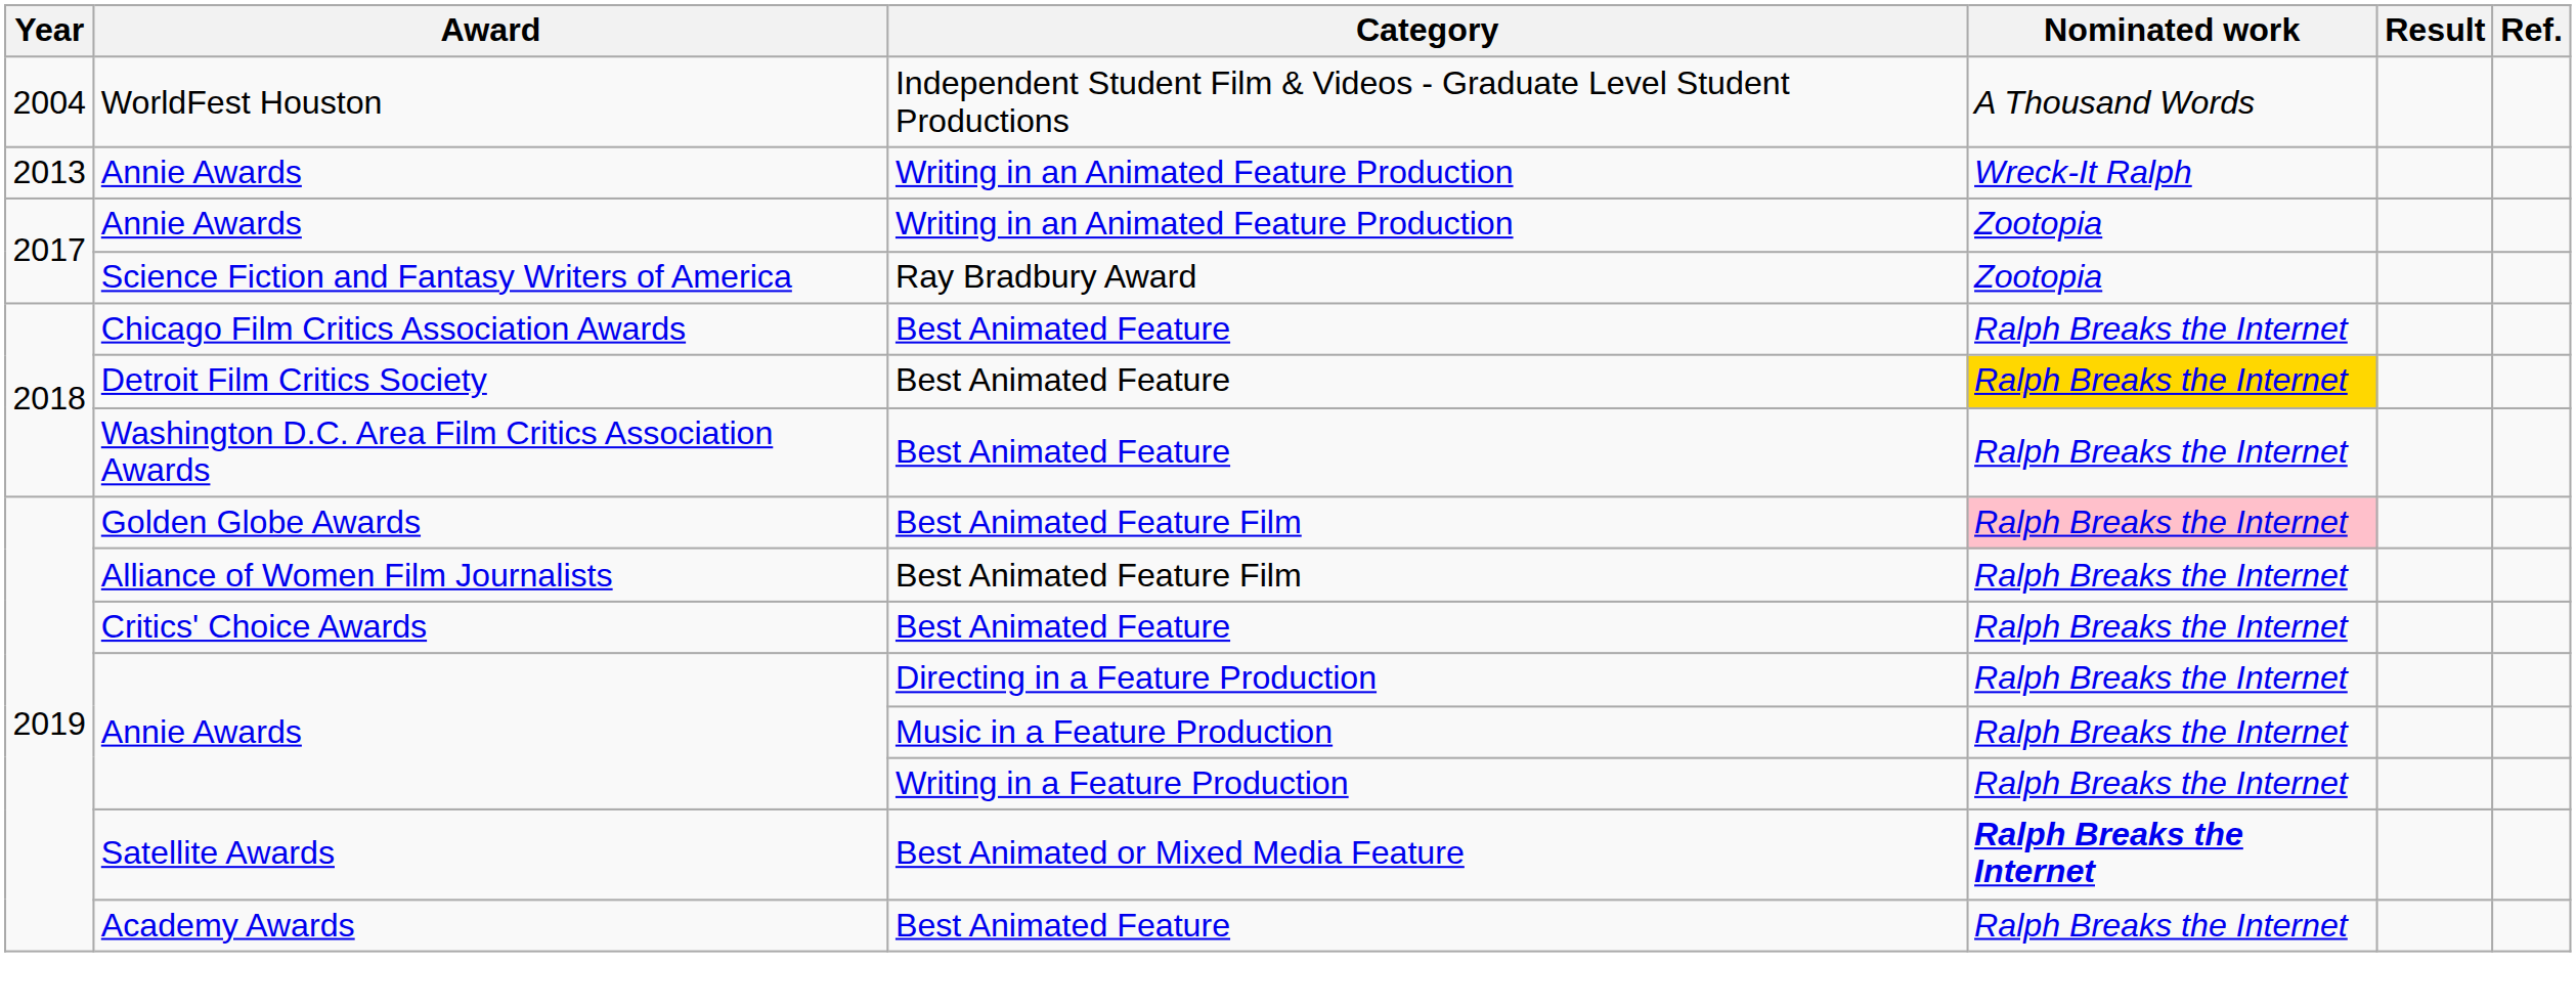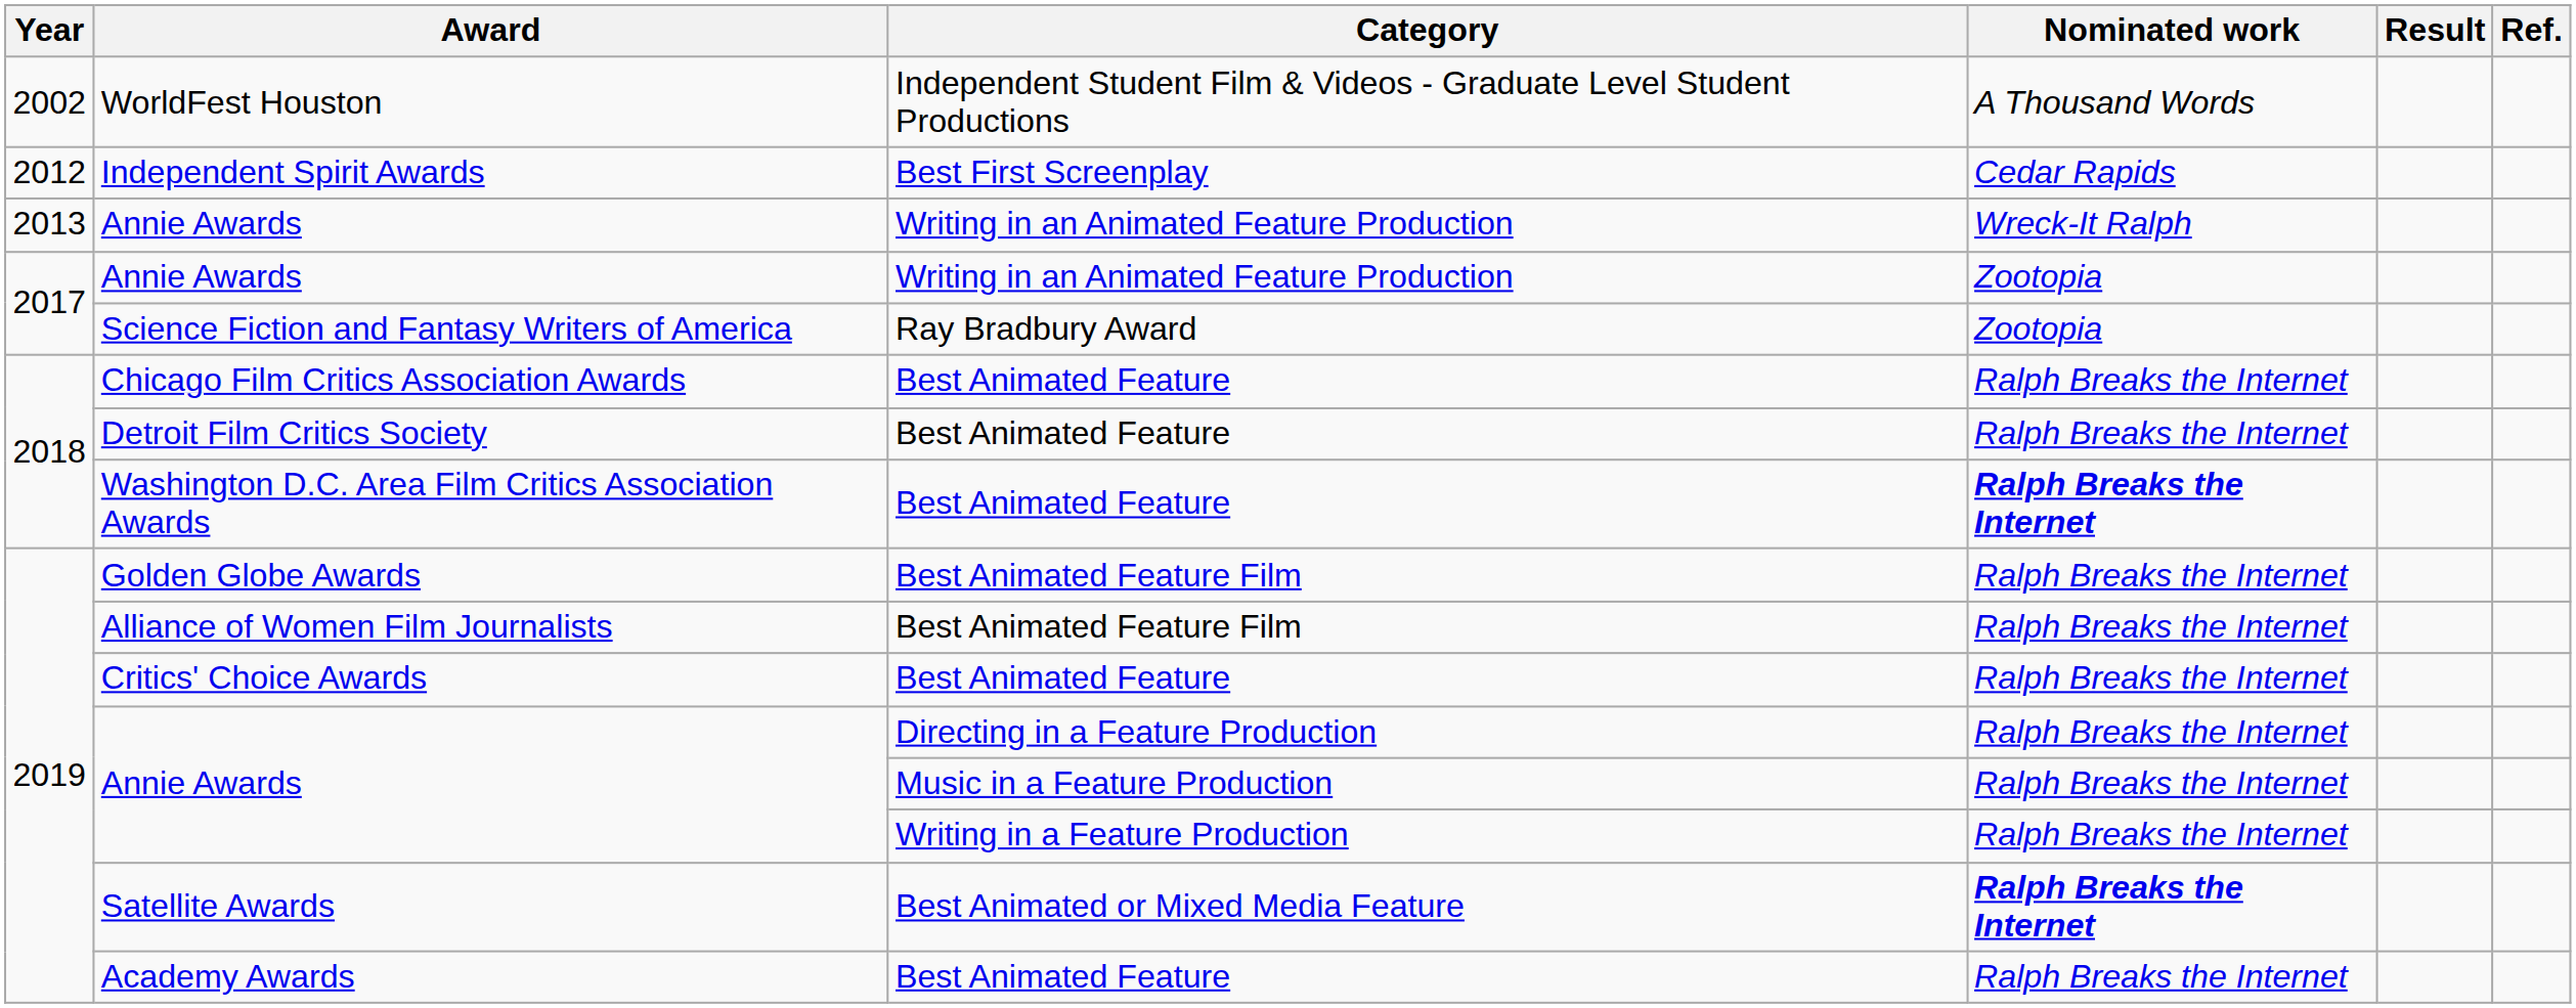WorldFest Houston | Year: 2004 -> 2002
+ row: 2012 | Independent Spirit Awards | Best First Screenplay | Cedar Rapids
Detroit Film Critics Society | Nominated work: gold background -> no background
Washington D.C. Area Film Critics Association Awards | Nominated work: normal -> bold
Golden Globe Awards | Nominated work: pink background -> no background
